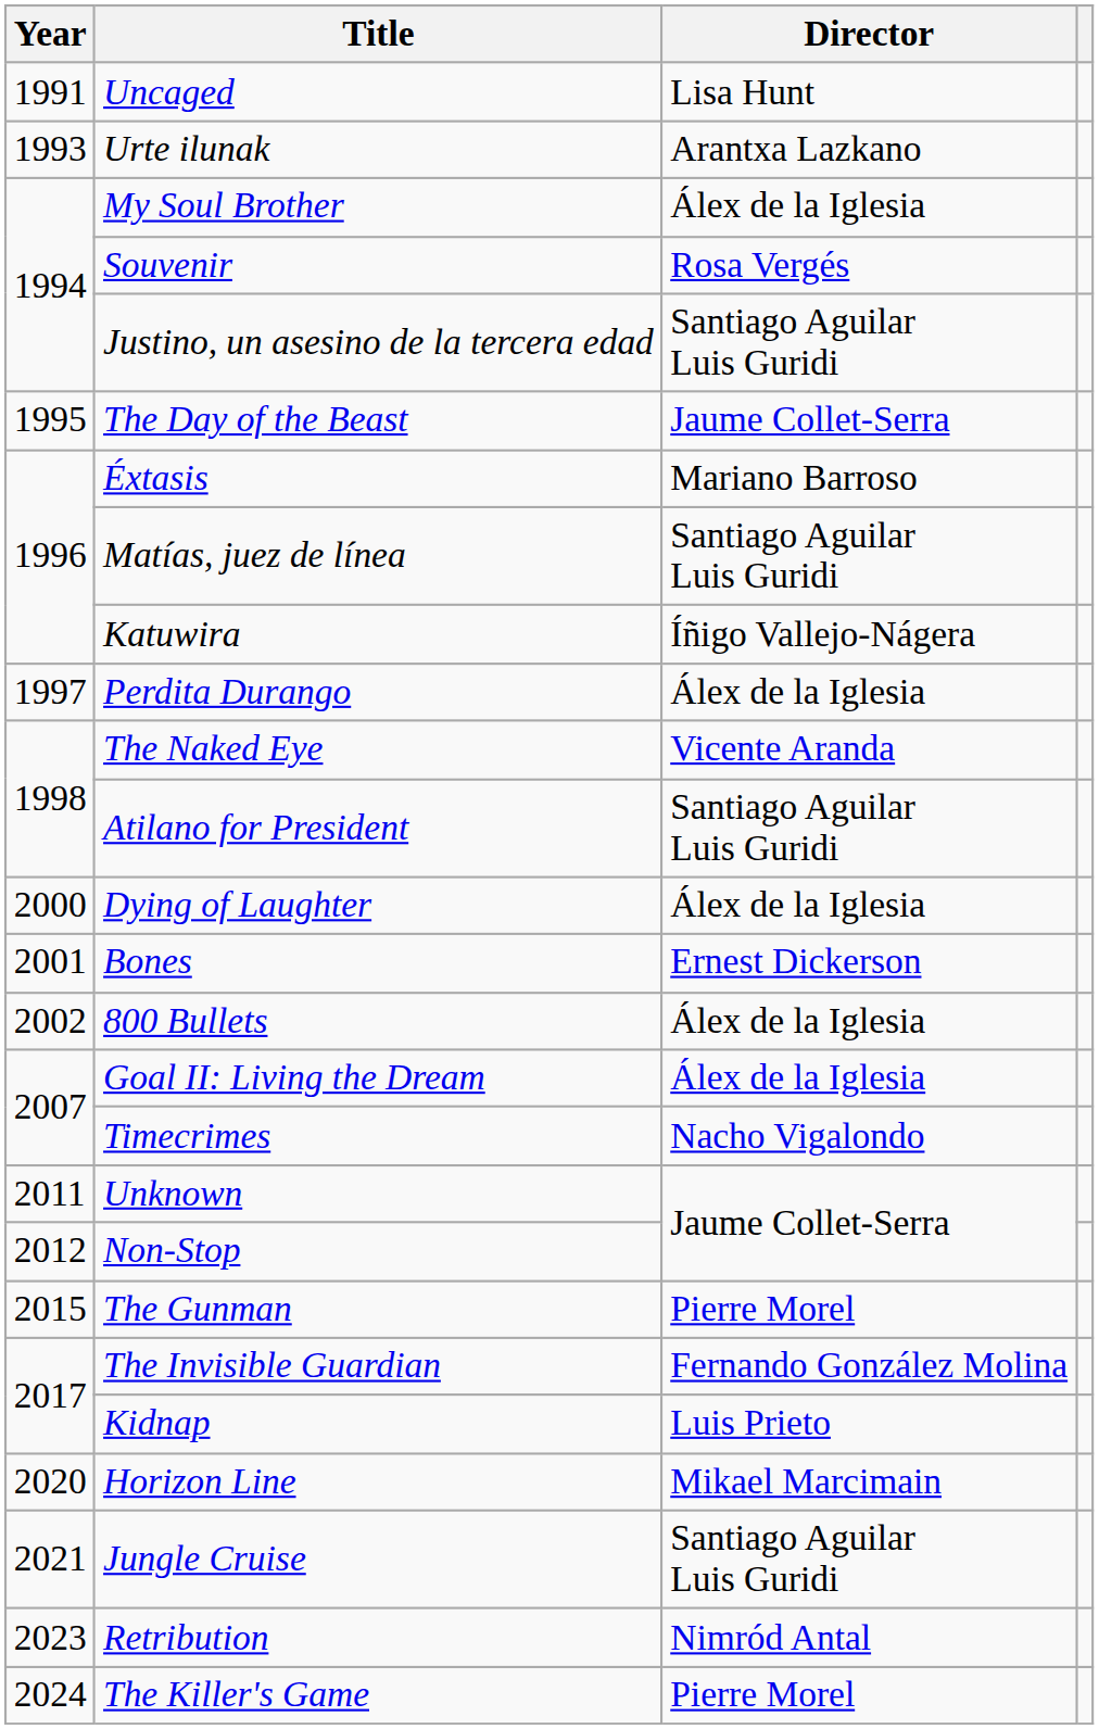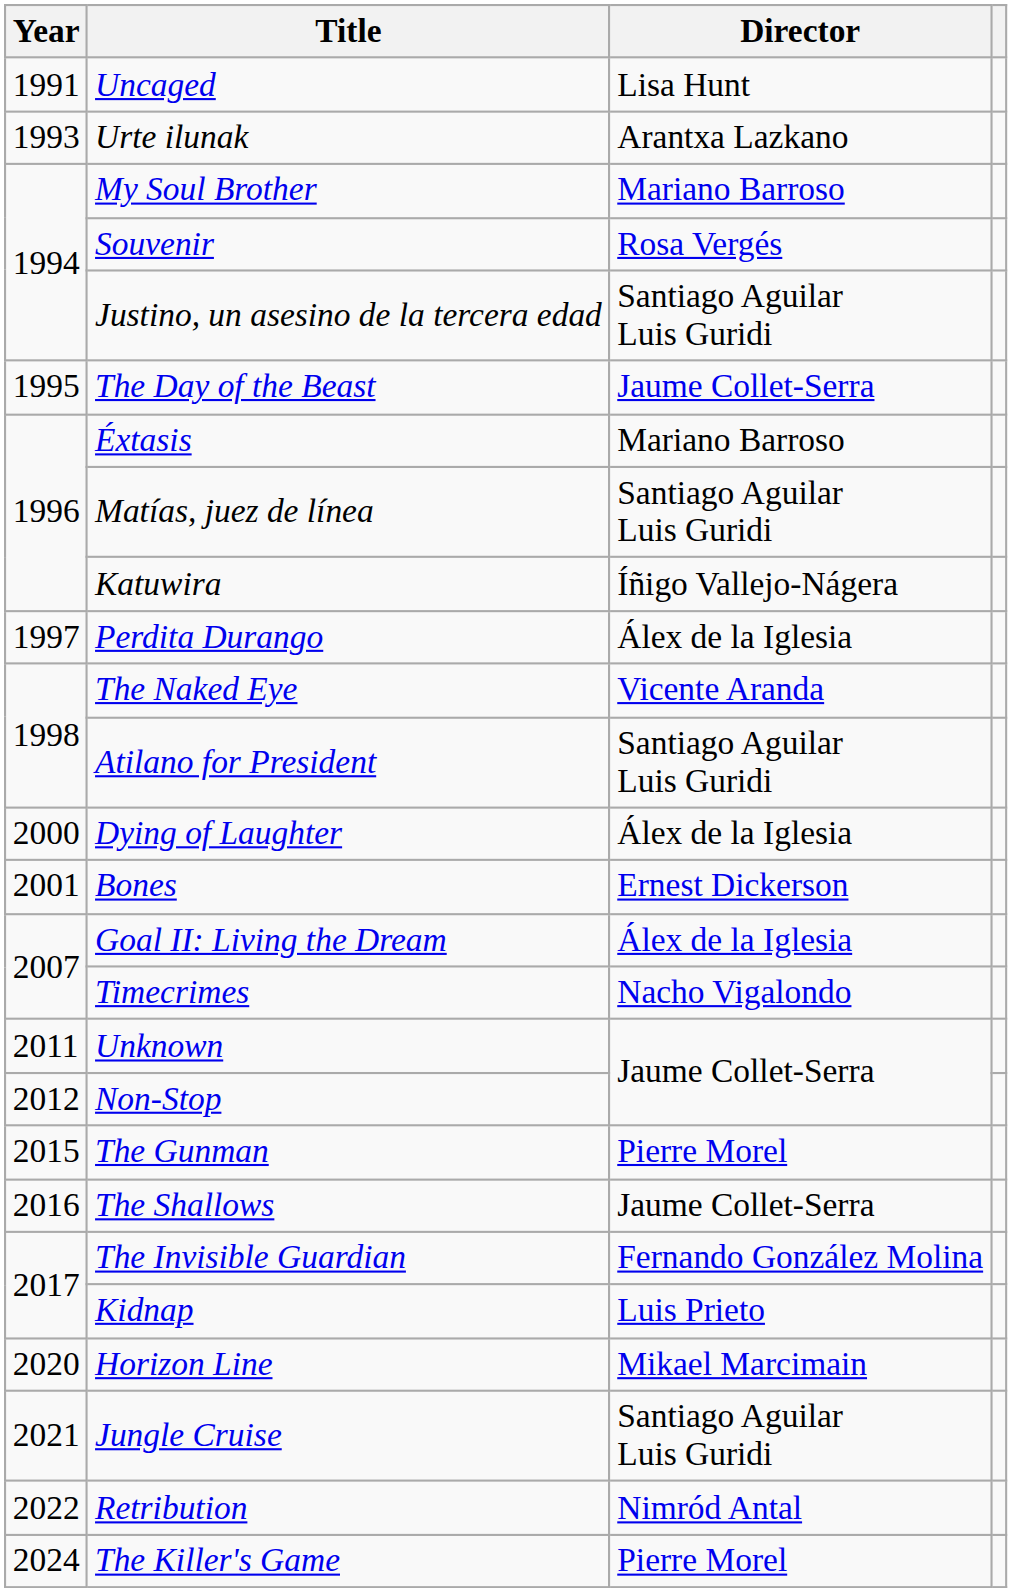My Soul Brother | Director: Álex de la Iglesia -> Mariano Barroso
- row: 2002 | 800 Bullets | Álex de la Iglesia
+ row: 2016 | The Shallows | Jaume Collet-Serra
Retribution | Year: 2023 -> 2022
